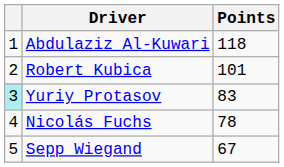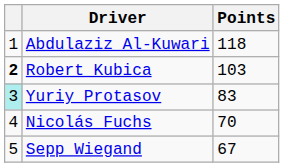Robert Kubica | column 1: normal -> bold
Robert Kubica | Points: 101 -> 103
Nicolás Fuchs | Points: 78 -> 70
